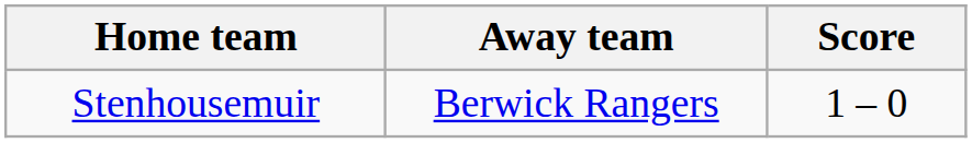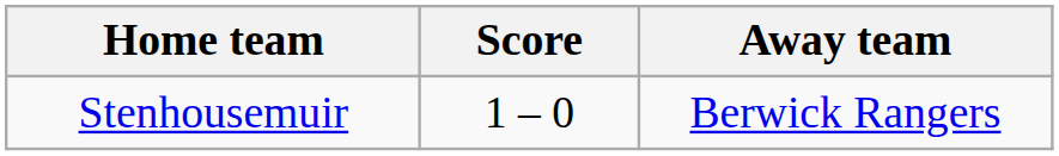columns swapped: Score <-> Away team
